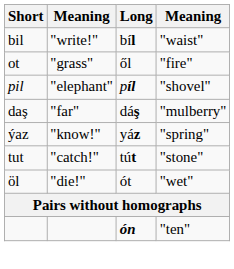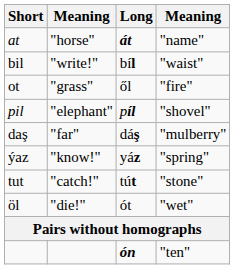+ row: at | "horse" | át | "name"
